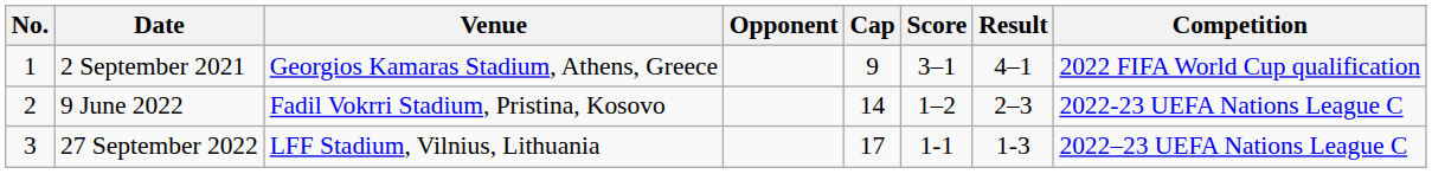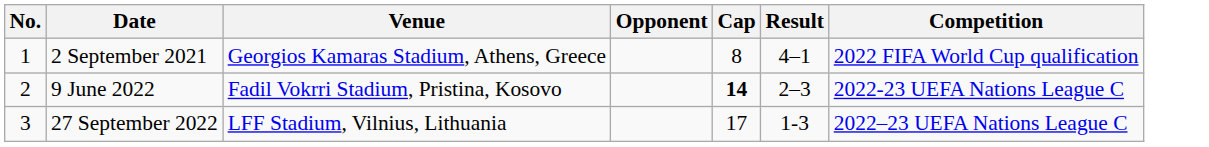- column: Score | 3–1 | 1–2 | 1-1
2 September 2021 | Cap: 9 -> 8
9 June 2022 | Cap: normal -> bold
